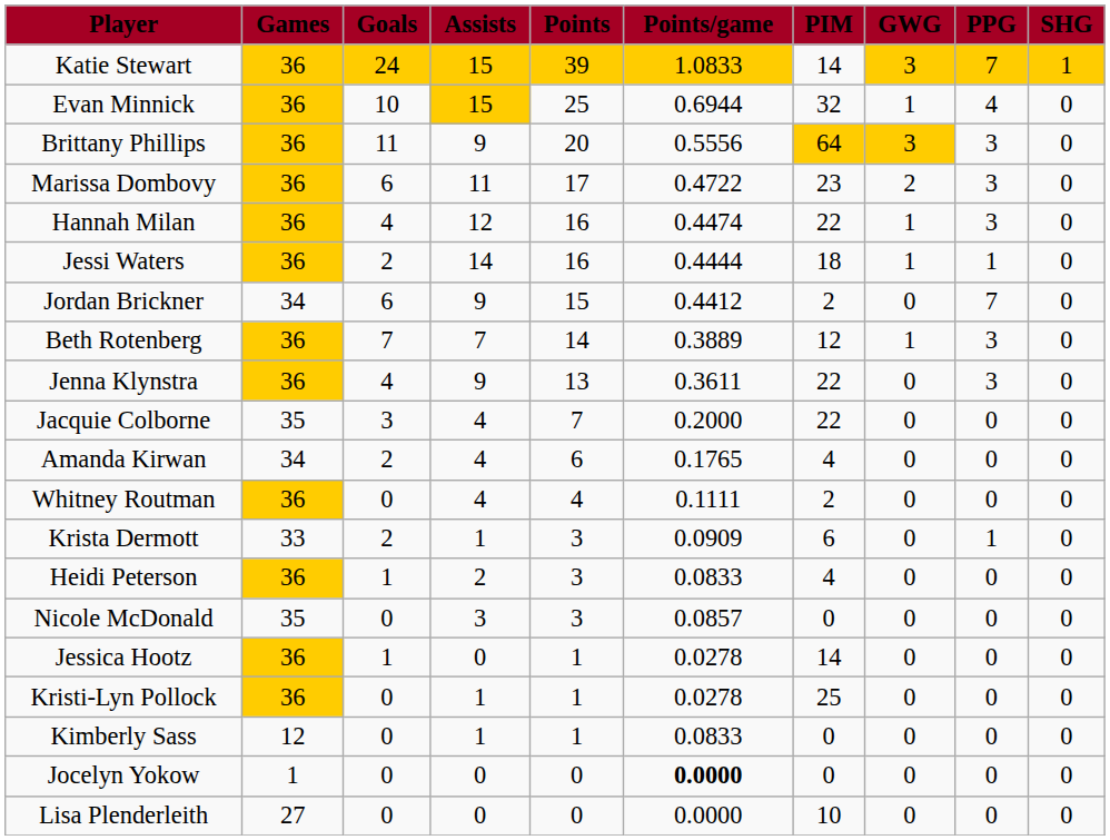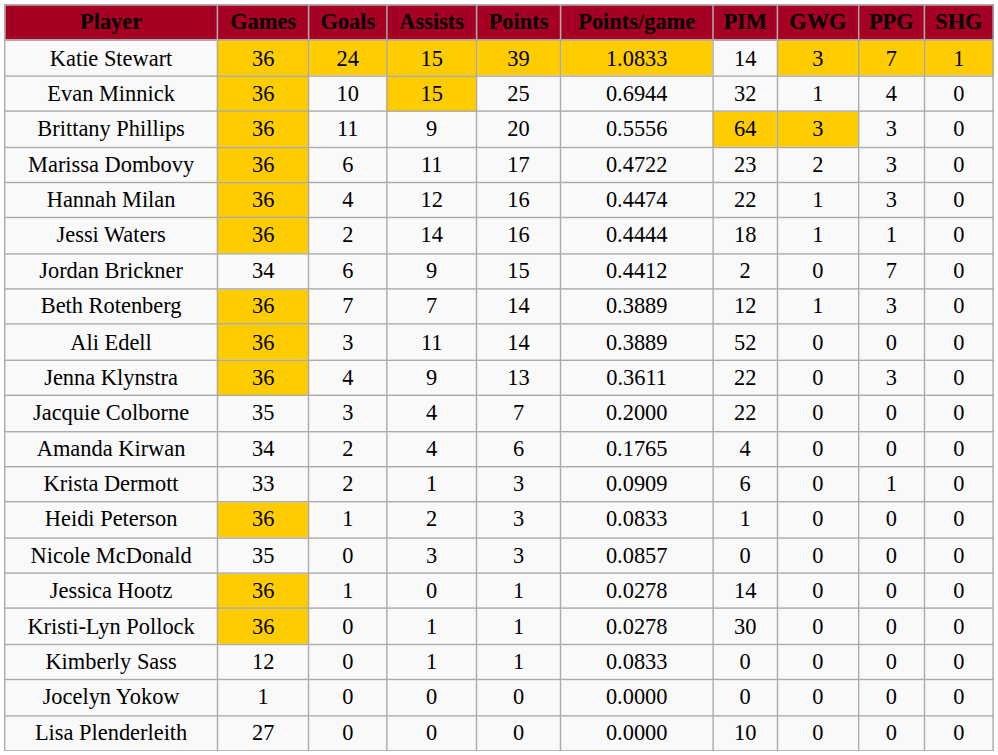+ row: Ali Edell | 36 | 3 | 11 | 14 | 0.3889 | 52 | 0 | 0 | 0
- row: Whitney Routman | 36 | 0 | 4 | 4 | 0.1111 | 2 | 0 | 0 | 0
Heidi Peterson | PIM: 4 -> 1
Kristi-Lyn Pollock | PIM: 25 -> 30
Jocelyn Yokow | Points/game: bold -> normal
